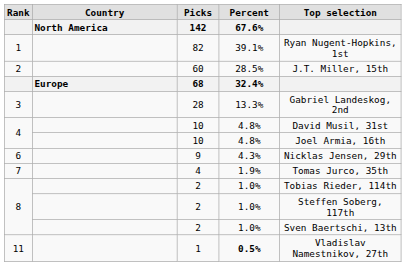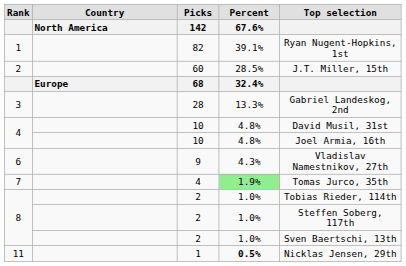6 | Top selection: Nicklas Jensen, 29th -> Vladislav Namestnikov, 27th
7 | Percent / 67.6%: no background -> lightgreen background
11 | Top selection: Vladislav Namestnikov, 27th -> Nicklas Jensen, 29th
